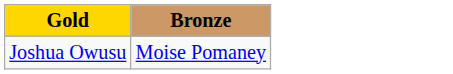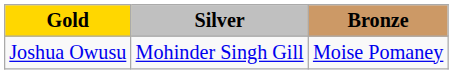+ column: Silver | Mohinder Singh Gill
